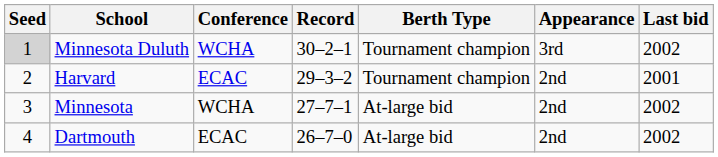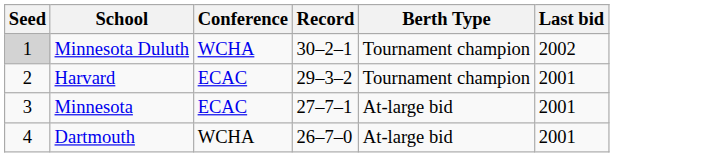- column: Appearance | 3rd | 2nd | 2nd | 2nd
Minnesota | Conference: WCHA -> ECAC
Minnesota | Last bid: 2002 -> 2001
Dartmouth | Conference: ECAC -> WCHA
Dartmouth | Last bid: 2002 -> 2001
